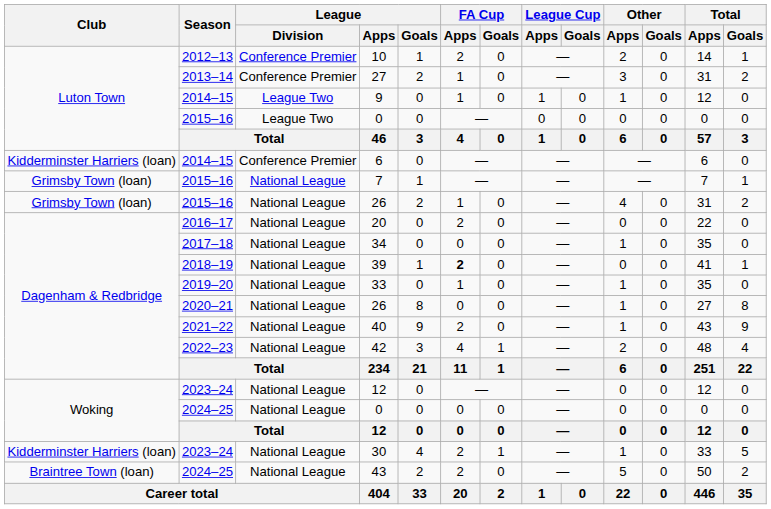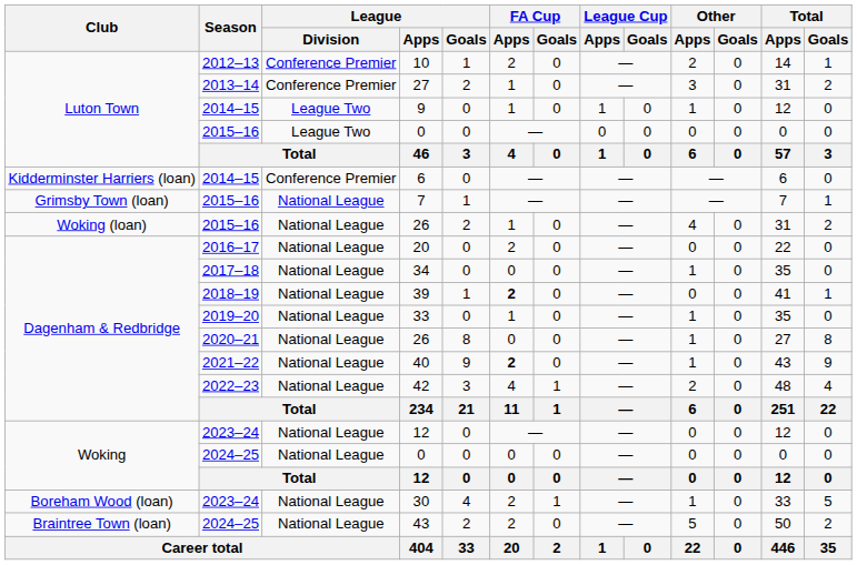2015–16 / 26 | Club: Grimsby Town (loan) -> Woking (loan)
40 | FA Cup / Apps: normal -> bold
30 | Club: Kidderminster Harriers (loan) -> Boreham Wood (loan)
